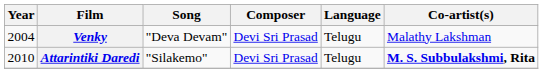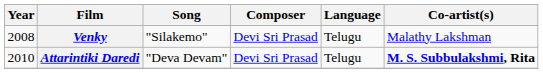Venky | Year: 2004 -> 2008
Venky | Song: "Deva Devam" -> "Silakemo"
Attarintiki Daredi | Song: "Silakemo" -> "Deva Devam"
